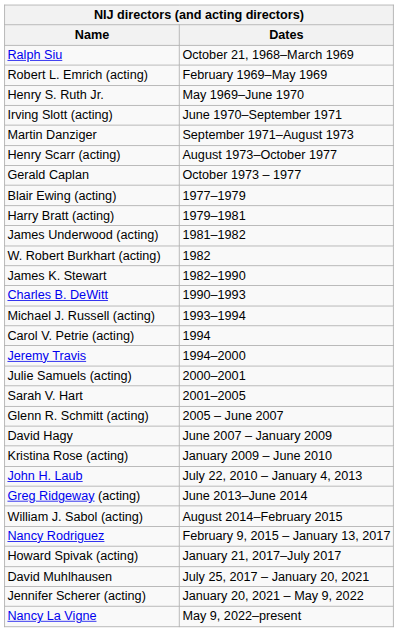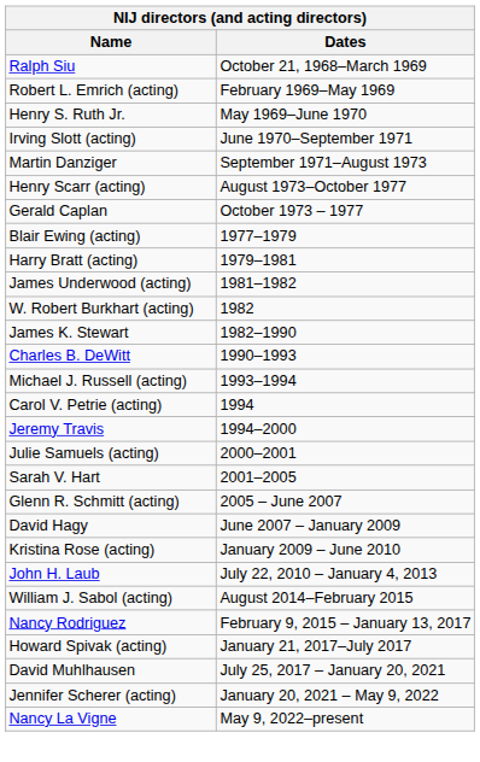- row: Greg Ridgeway (acting) | June 2013–June 2014
